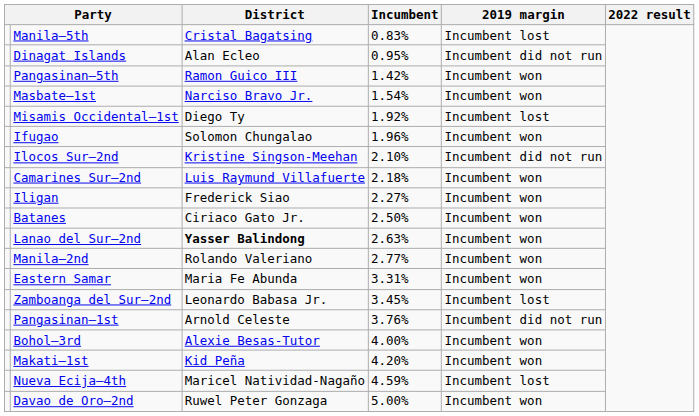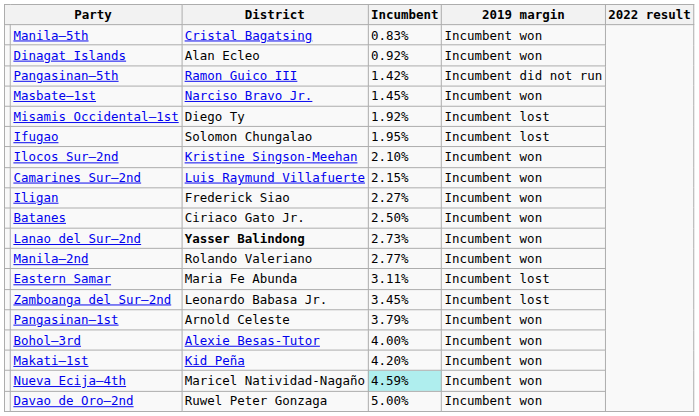Manila–5th | 2019 margin: Incumbent lost -> Incumbent won
Dinagat Islands | Incumbent: 0.95% -> 0.92%
Dinagat Islands | 2019 margin: Incumbent did not run -> Incumbent won
Pangasinan–5th | 2019 margin: Incumbent won -> Incumbent did not run
Masbate–1st | Incumbent: 1.54% -> 1.45%
Ifugao | Incumbent: 1.96% -> 1.95%
Ifugao | 2019 margin: Incumbent won -> Incumbent lost
Ilocos Sur–2nd | 2019 margin: Incumbent did not run -> Incumbent won
Camarines Sur–2nd | Incumbent: 2.18% -> 2.15%
Lanao del Sur–2nd | Incumbent: 2.63% -> 2.73%
Eastern Samar | Incumbent: 3.31% -> 3.11%
Eastern Samar | 2019 margin: Incumbent won -> Incumbent lost
Pangasinan–1st | Incumbent: 3.76% -> 3.79%
Pangasinan–1st | 2019 margin: Incumbent did not run -> Incumbent won
Nueva Ecija–4th | Incumbent: no background -> paleturquoise background
Nueva Ecija–4th | 2019 margin: Incumbent lost -> Incumbent won
